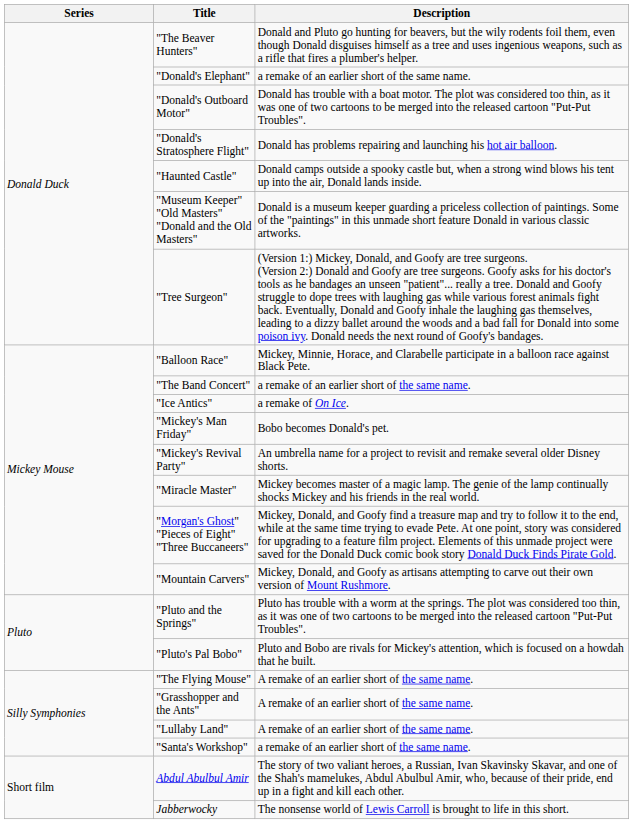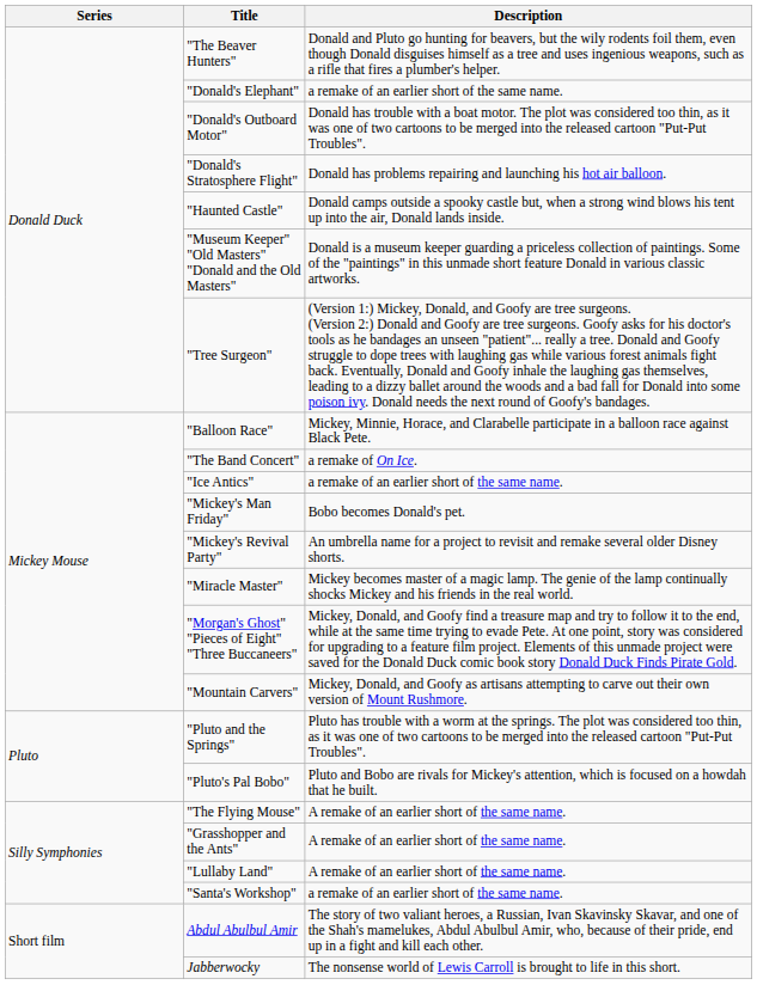"The Band Concert" | Description: a remake of an earlier short of the same name. -> a remake of On Ice.
"Ice Antics" | Description: a remake of On Ice. -> a remake of an earlier short of the same name.
